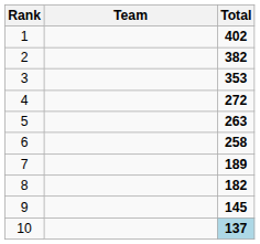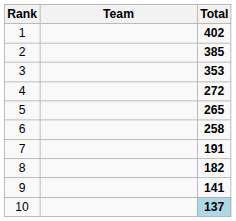2 | Total: 382 -> 385
5 | Total: 263 -> 265
7 | Total: 189 -> 191
9 | Total: 145 -> 141
